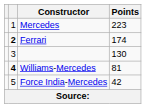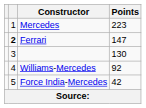Ferrari | Points: 174 -> 147
Williams-Mercedes | column 2: bold -> normal
Williams-Mercedes | Points: 81 -> 92
